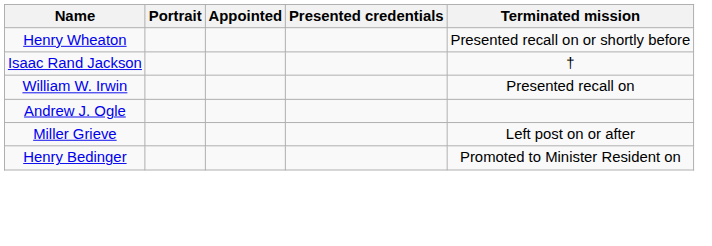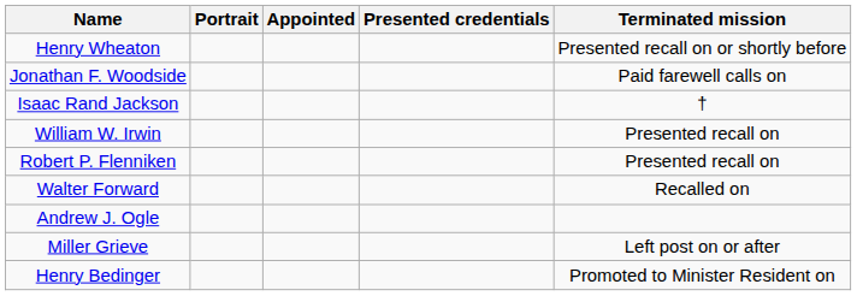+ row: Jonathan F. Woodside | Paid farewell calls on
+ row: Robert P. Flenniken | Presented recall on
+ row: Walter Forward | Recalled on
